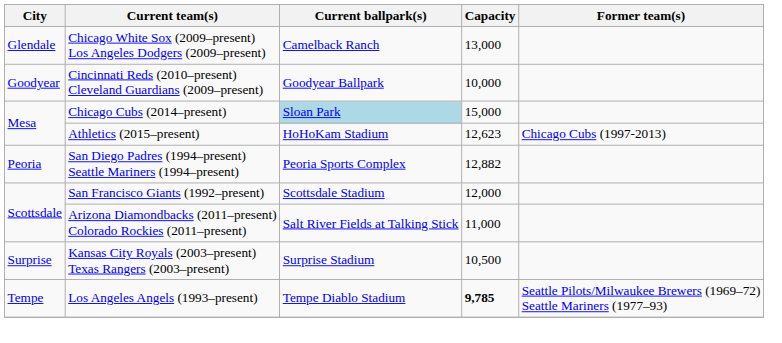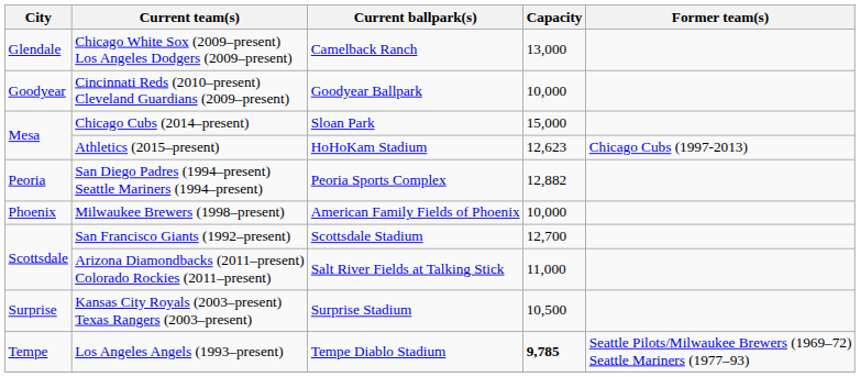Chicago Cubs (2014–present) | Current ballpark(s): lightblue background -> no background
+ row: Phoenix | Milwaukee Brewers (1998–present) | American Family Fields of Phoenix | 10,000
San Francisco Giants (1992–present) | Capacity: 12,000 -> 12,700
